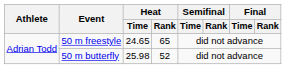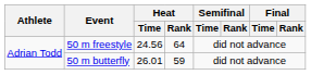50 m freestyle | Heat / Time: 24.65 -> 24.56
50 m freestyle | Heat / Rank: 65 -> 64
50 m butterfly | Heat / Time: 25.98 -> 26.01
50 m butterfly | Heat / Rank: 52 -> 59
